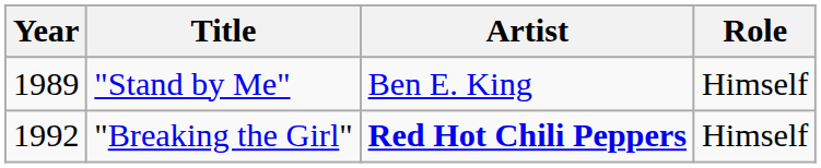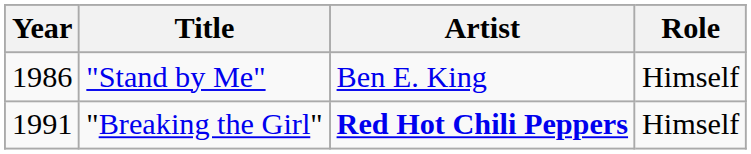"Stand by Me" | Year: 1989 -> 1986
"Breaking the Girl" | Year: 1992 -> 1991
